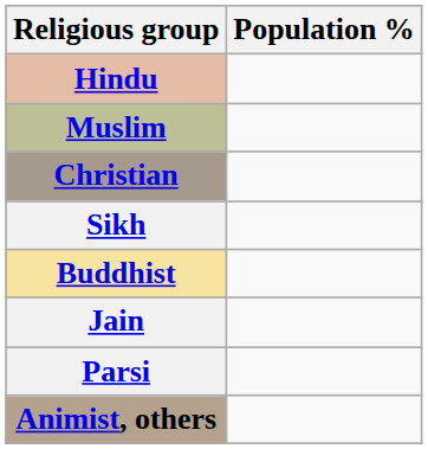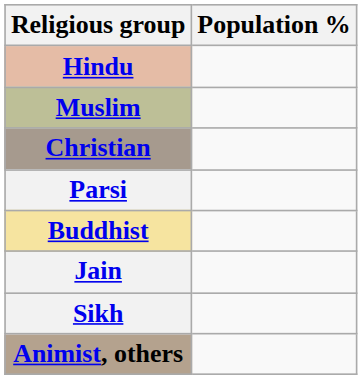rows swapped: Sikh <-> Parsi
